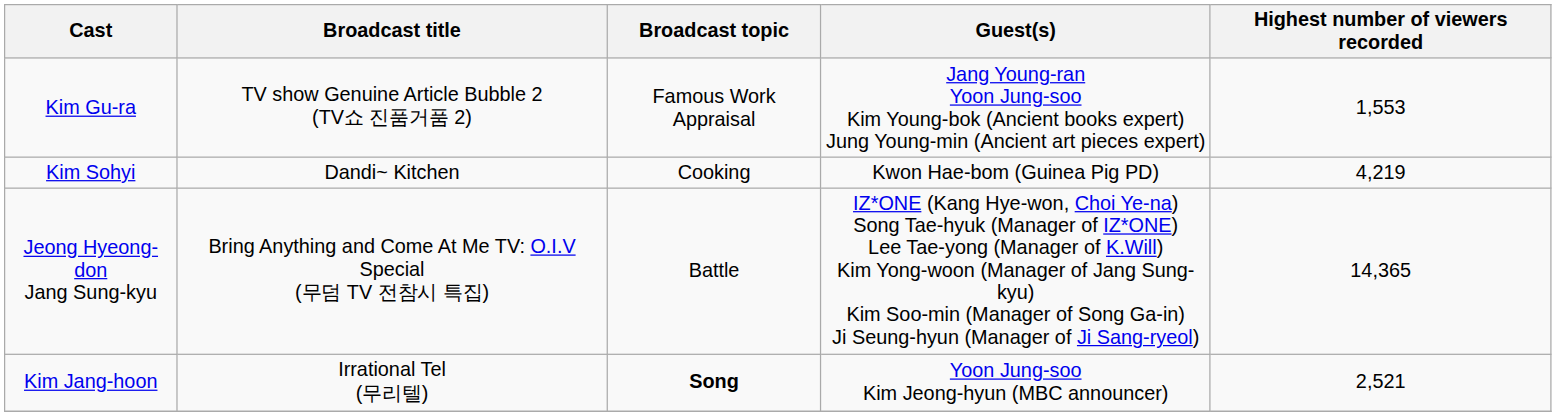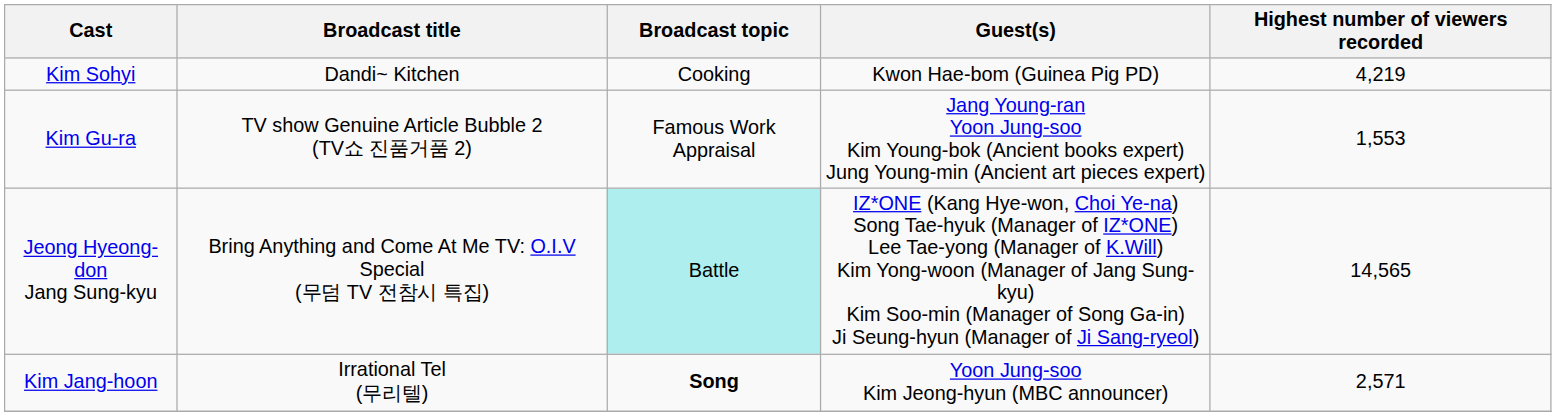rows swapped: Kim Sohyi <-> Kim Gu-ra
Jeong Hyeong-don Jang Sung-kyu | Broadcast topic: no background -> paleturquoise background
Jeong Hyeong-don Jang Sung-kyu | Highest number of viewers recorded: 14,365 -> 14,565
Kim Jang-hoon | Highest number of viewers recorded: 2,521 -> 2,571
